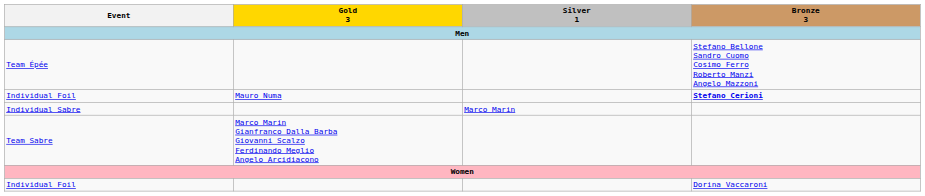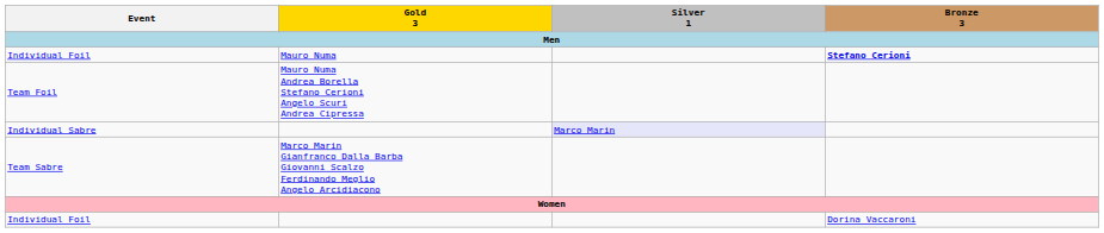- row: Team Épée | Stefano Bellone Sandro Cuomo Cosimo Ferro Roberto Manzi Angelo Mazzoni
+ row: Team Foil | Mauro Numa Andrea Borella Stefano Cerioni Angelo Scuri Andrea Cipressa
Individual Sabre | Silver 1: no background -> lavender background
